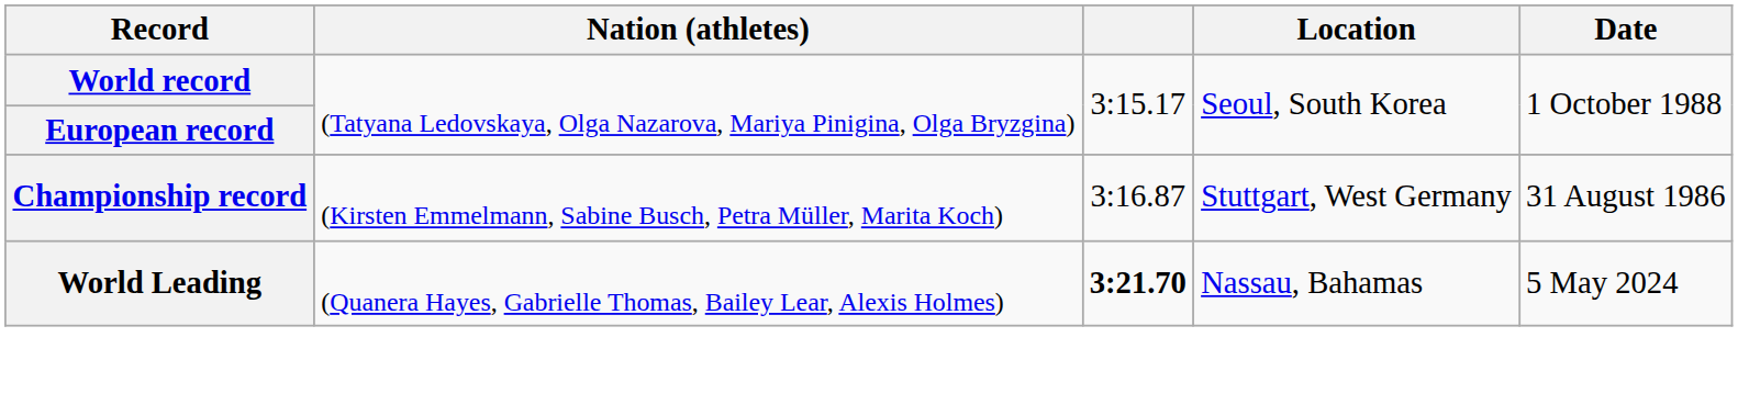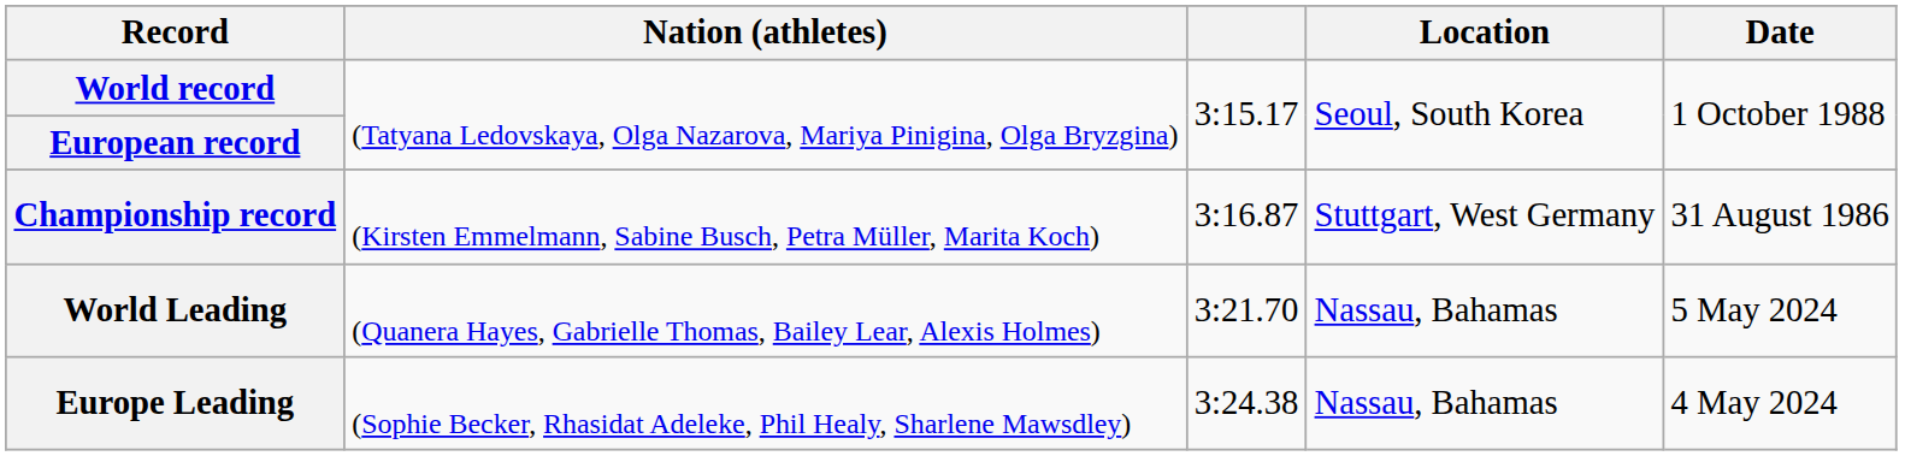World Leading | column 3: bold -> normal
+ row: Europe Leading | (Sophie Becker, Rhasidat Adeleke, Phil Healy, Sharlene Mawsdley) | 3:24.38 | Nassau, Bahamas | 4 May 2024
